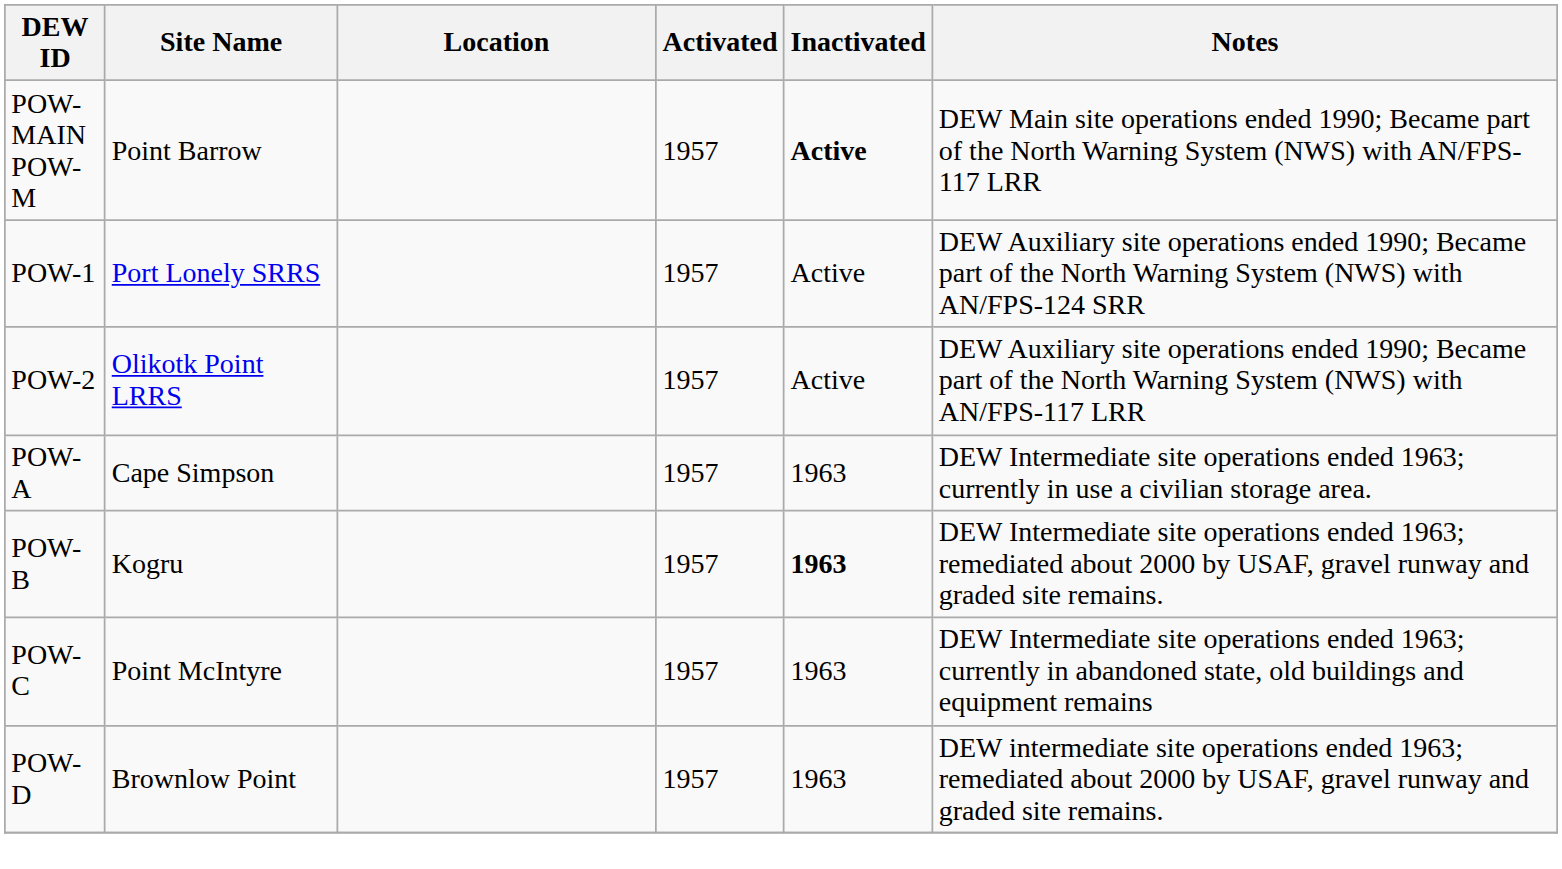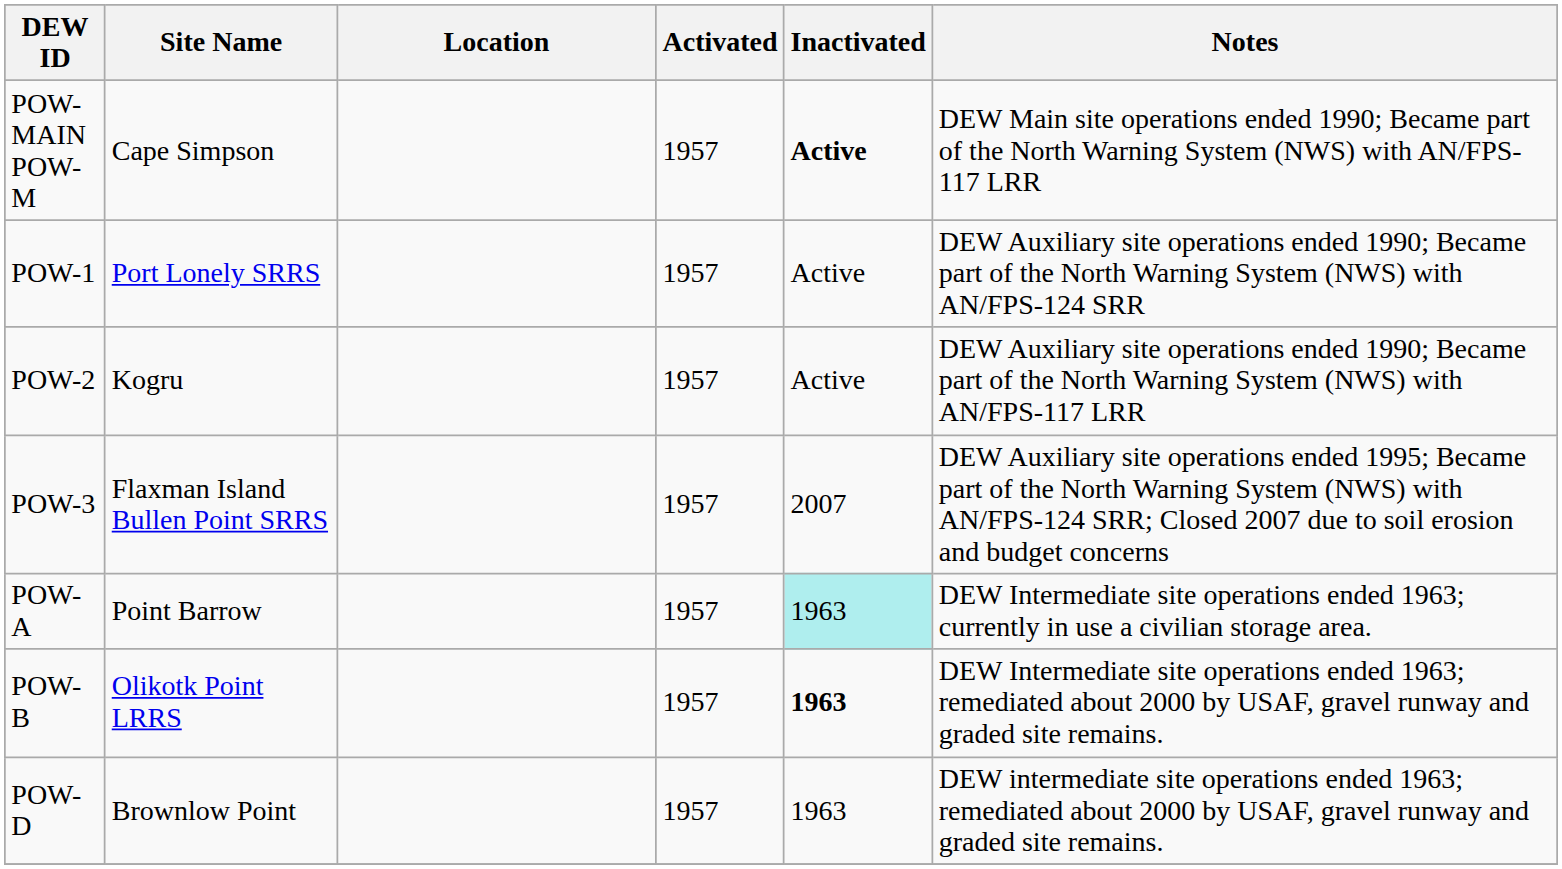POW-MAIN POW-M | Site Name: Point Barrow -> Cape Simpson
POW-2 | Site Name: Olikotk Point LRRS -> Kogru
+ row: POW-3 | Flaxman Island Bullen Point SRRS | 1957 | 2007 | DEW Auxiliary site operations ended 1995; Became part of the North Warning System (NWS) with AN/FPS-124 SRR; Closed 2007 due to soil erosion and budget concerns
POW-A | Site Name: Cape Simpson -> Point Barrow
POW-A | Inactivated: no background -> paleturquoise background
POW-B | Site Name: Kogru -> Olikotk Point LRRS
- row: POW-C | Point McIntyre | 1957 | 1963 | DEW Intermediate site operations ended 1963; currently in abandoned state, old buildings and equipment remains
